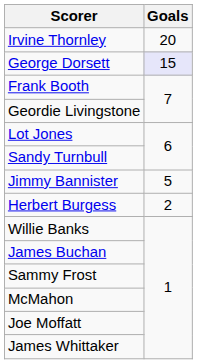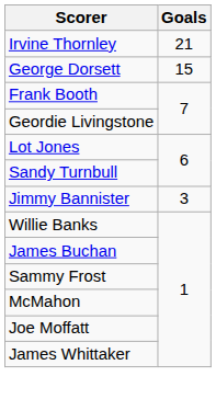Irvine Thornley | Goals: 20 -> 21
George Dorsett | Goals: lavender background -> no background
Jimmy Bannister | Goals: 5 -> 3
- row: Herbert Burgess | 2
